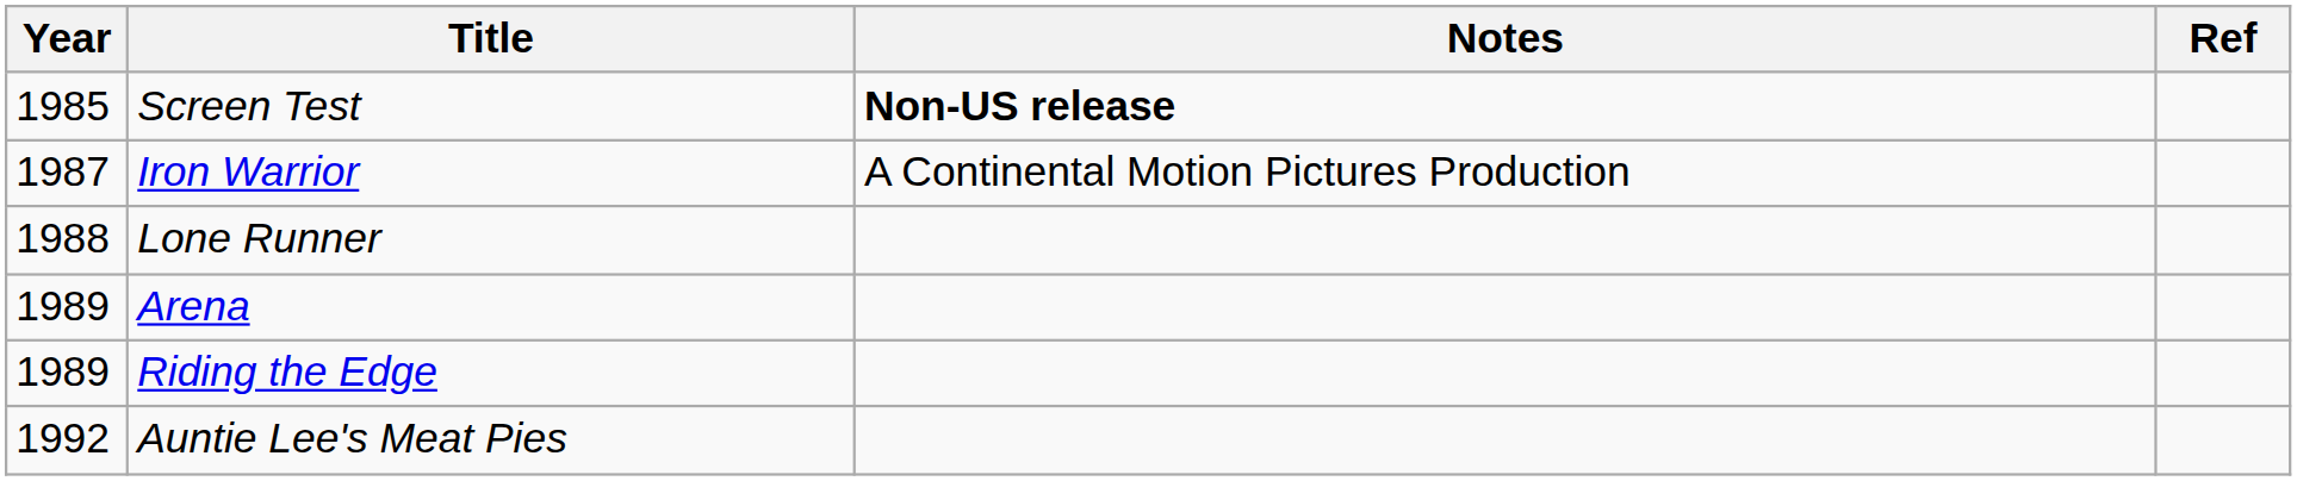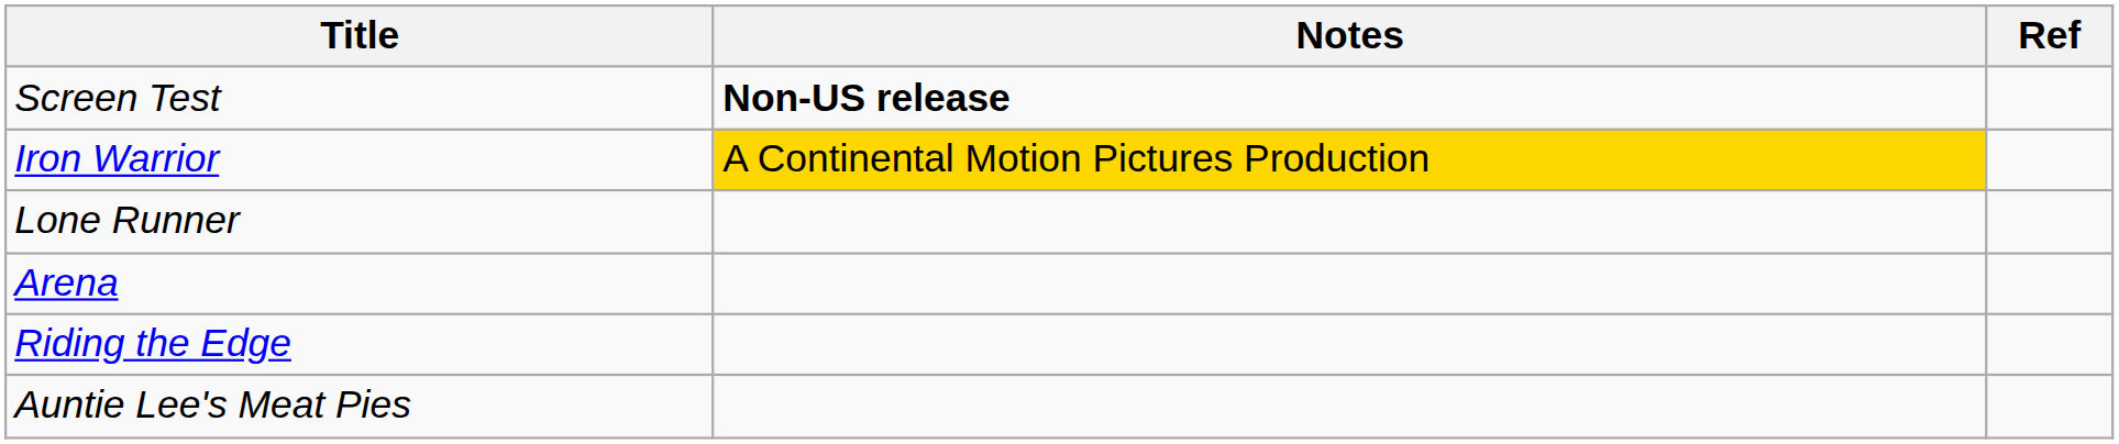- column: Year | 1985 | 1987 | 1988 | 1989 | 1989 | 1992
Iron Warrior | Notes: no background -> gold background
